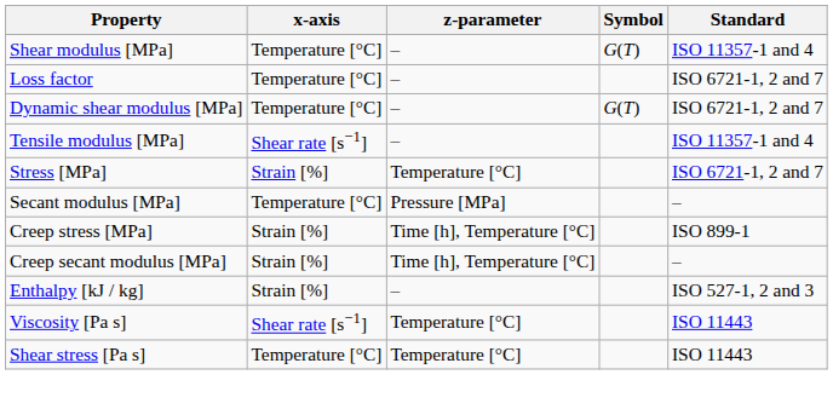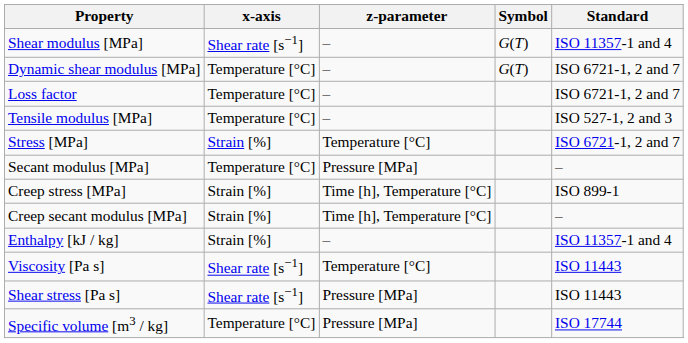Shear modulus [MPa] | x-axis: Temperature [°C] -> Shear rate [s−1]
rows swapped: Dynamic shear modulus [MPa] <-> Loss factor
Tensile modulus [MPa] | x-axis: Shear rate [s−1] -> Temperature [°C]
Tensile modulus [MPa] | Standard: ISO 11357-1 and 4 -> ISO 527-1, 2 and 3
Enthalpy [kJ / kg] | Standard: ISO 527-1, 2 and 3 -> ISO 11357-1 and 4
Shear stress [Pa s] | x-axis: Temperature [°C] -> Shear rate [s−1]
Shear stress [Pa s] | z-parameter: Temperature [°C] -> Pressure [MPa]
+ row: Specific volume [m3 / kg] | Temperature [°C] | Pressure [MPa] | ISO 17744
